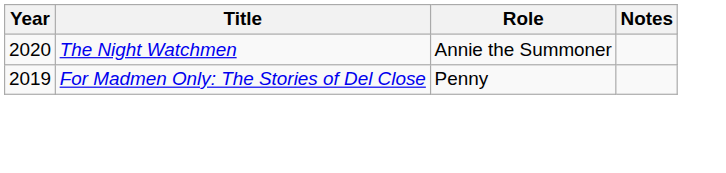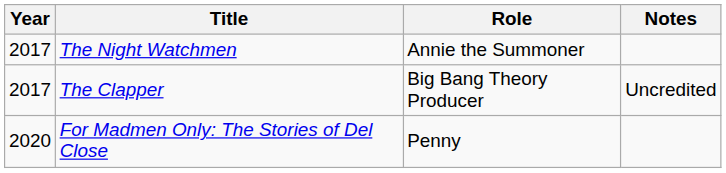The Night Watchmen | Year: 2020 -> 2017
+ row: 2017 | The Clapper | Big Bang Theory Producer | Uncredited
For Madmen Only: The Stories of Del Close | Year: 2019 -> 2020
